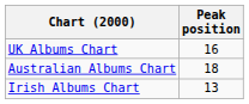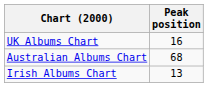Australian Albums Chart | Peak position: 18 -> 68
